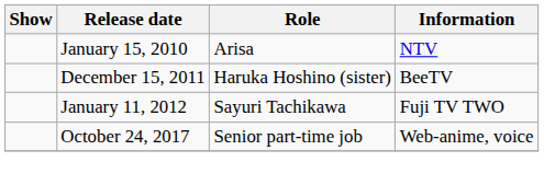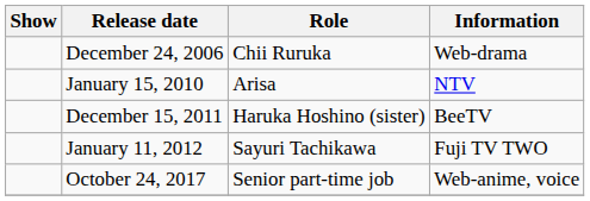+ row: December 24, 2006 | Chii Ruruka | Web-drama
